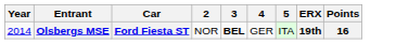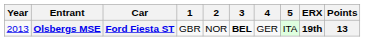+ column: 1 | GBR
Olsbergs MSE | Year: 2014 -> 2013
Olsbergs MSE | Points: 16 -> 13
